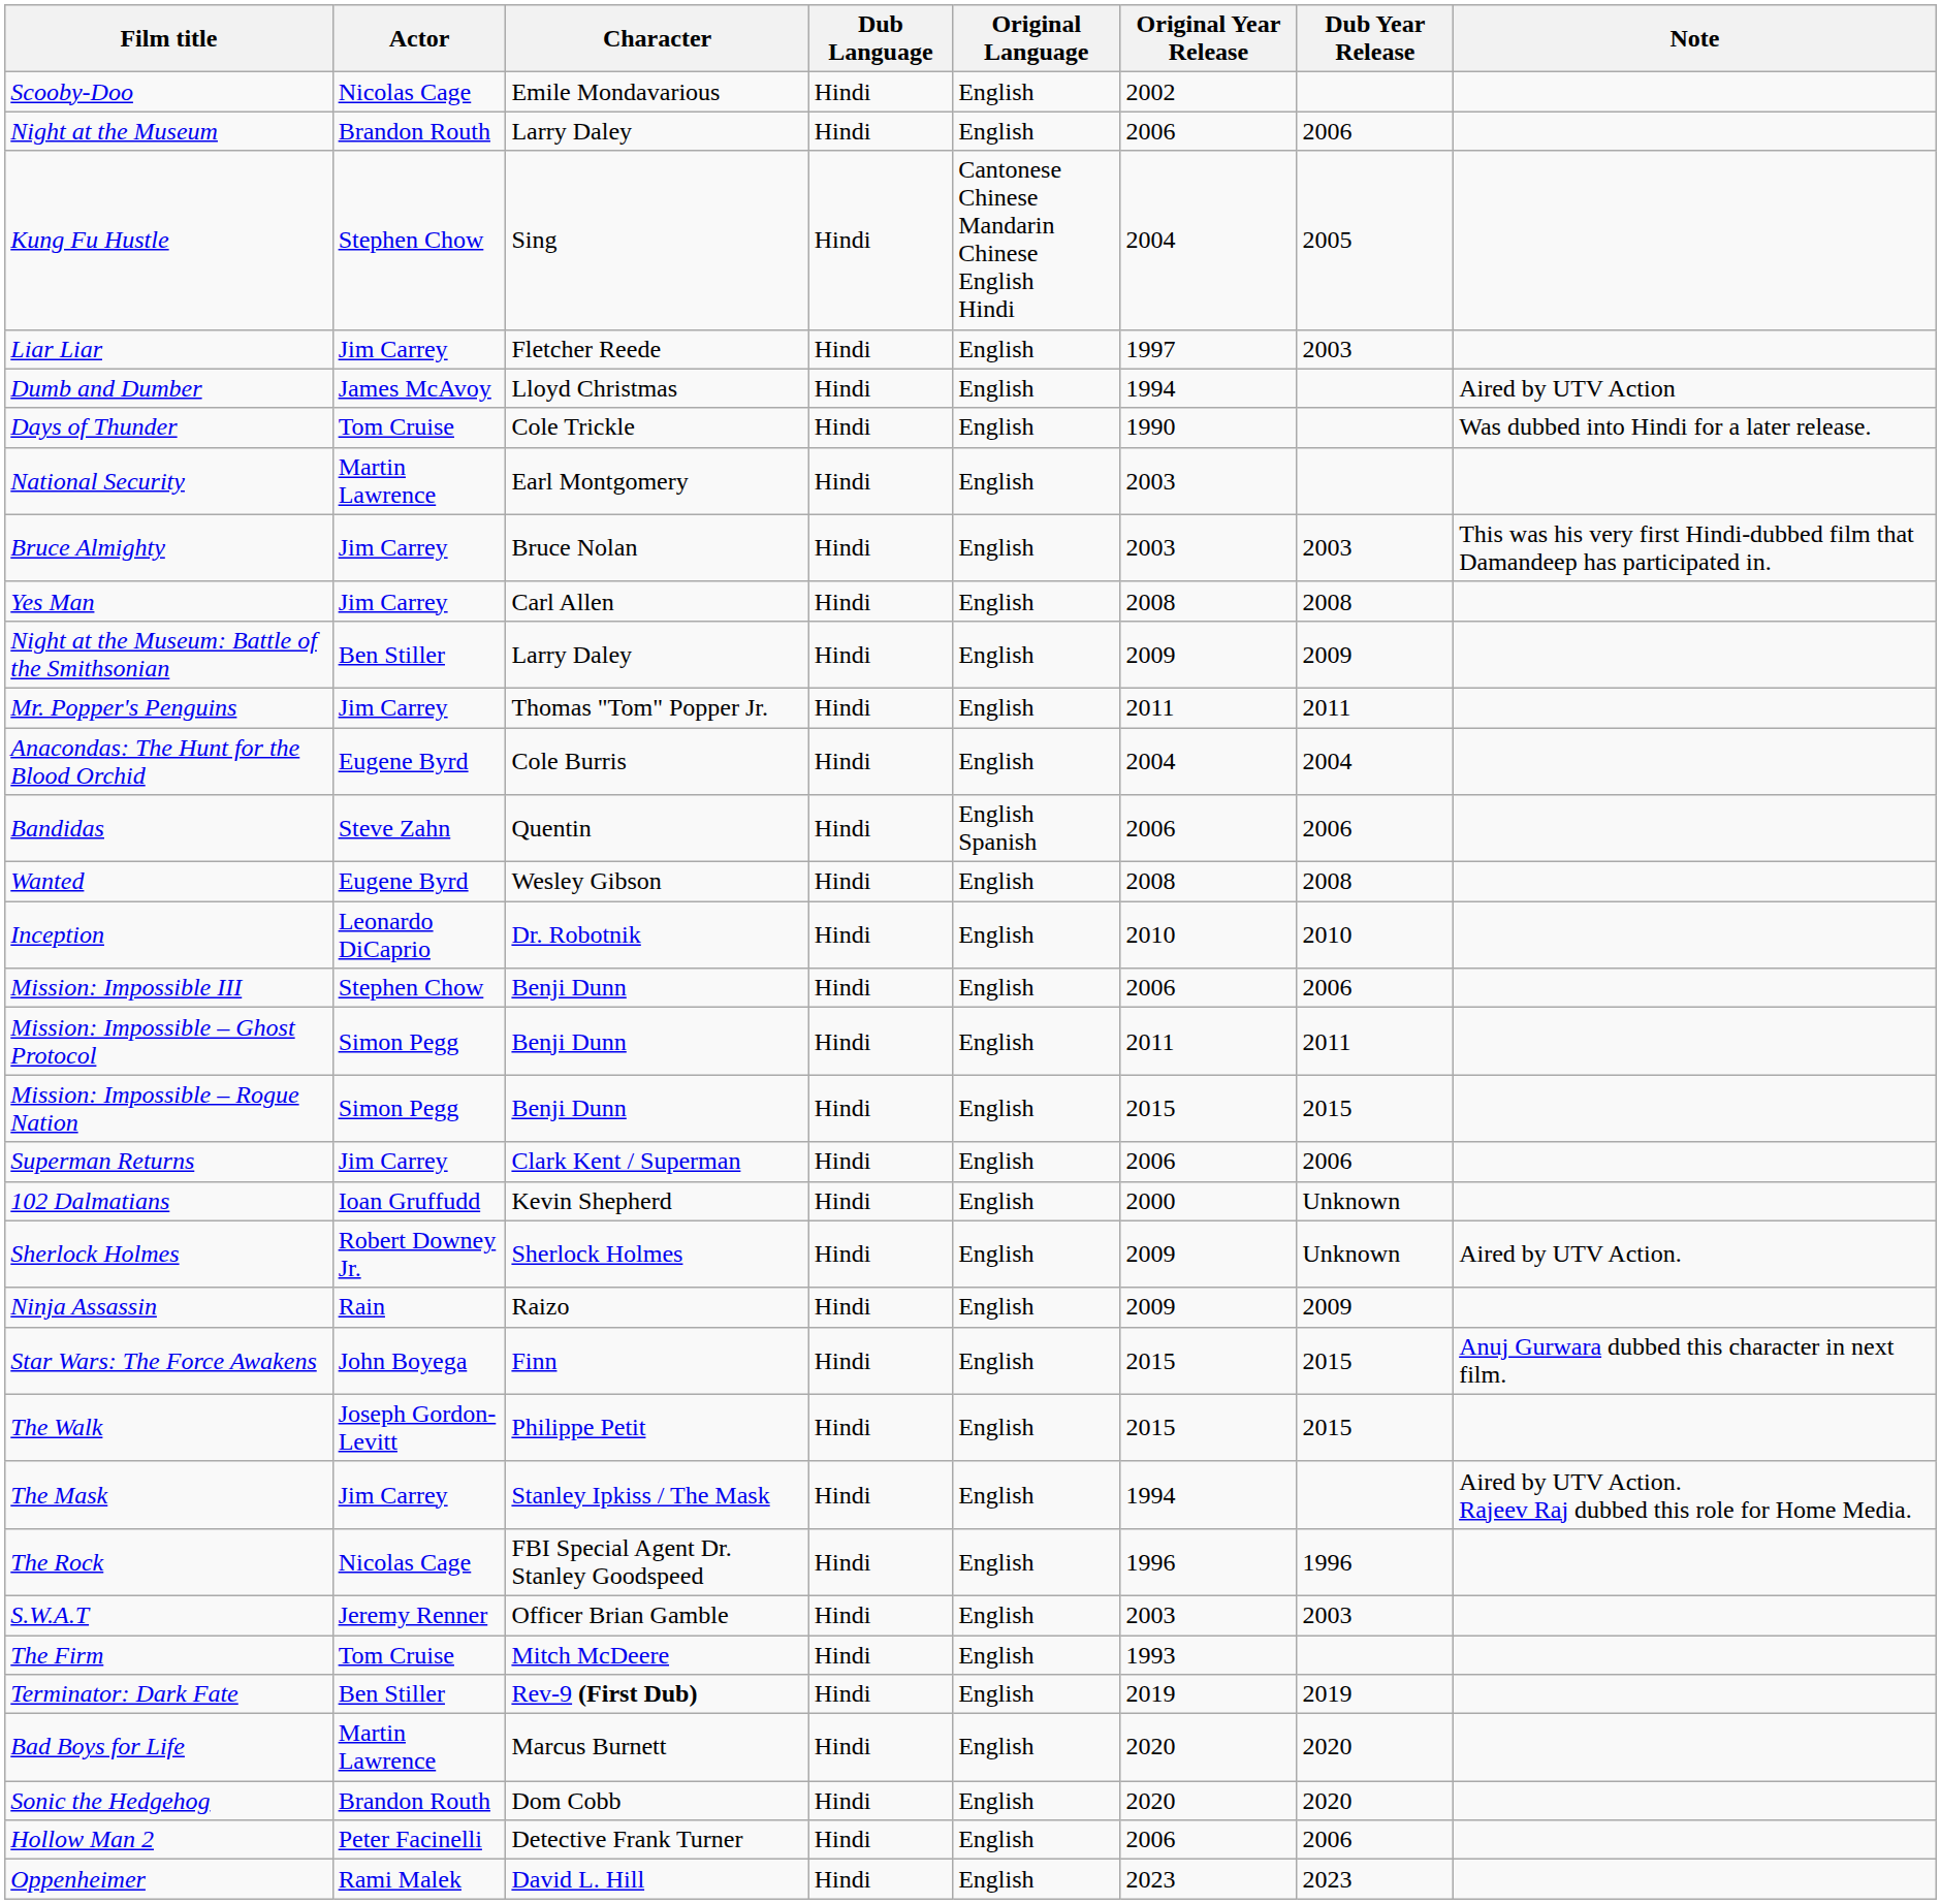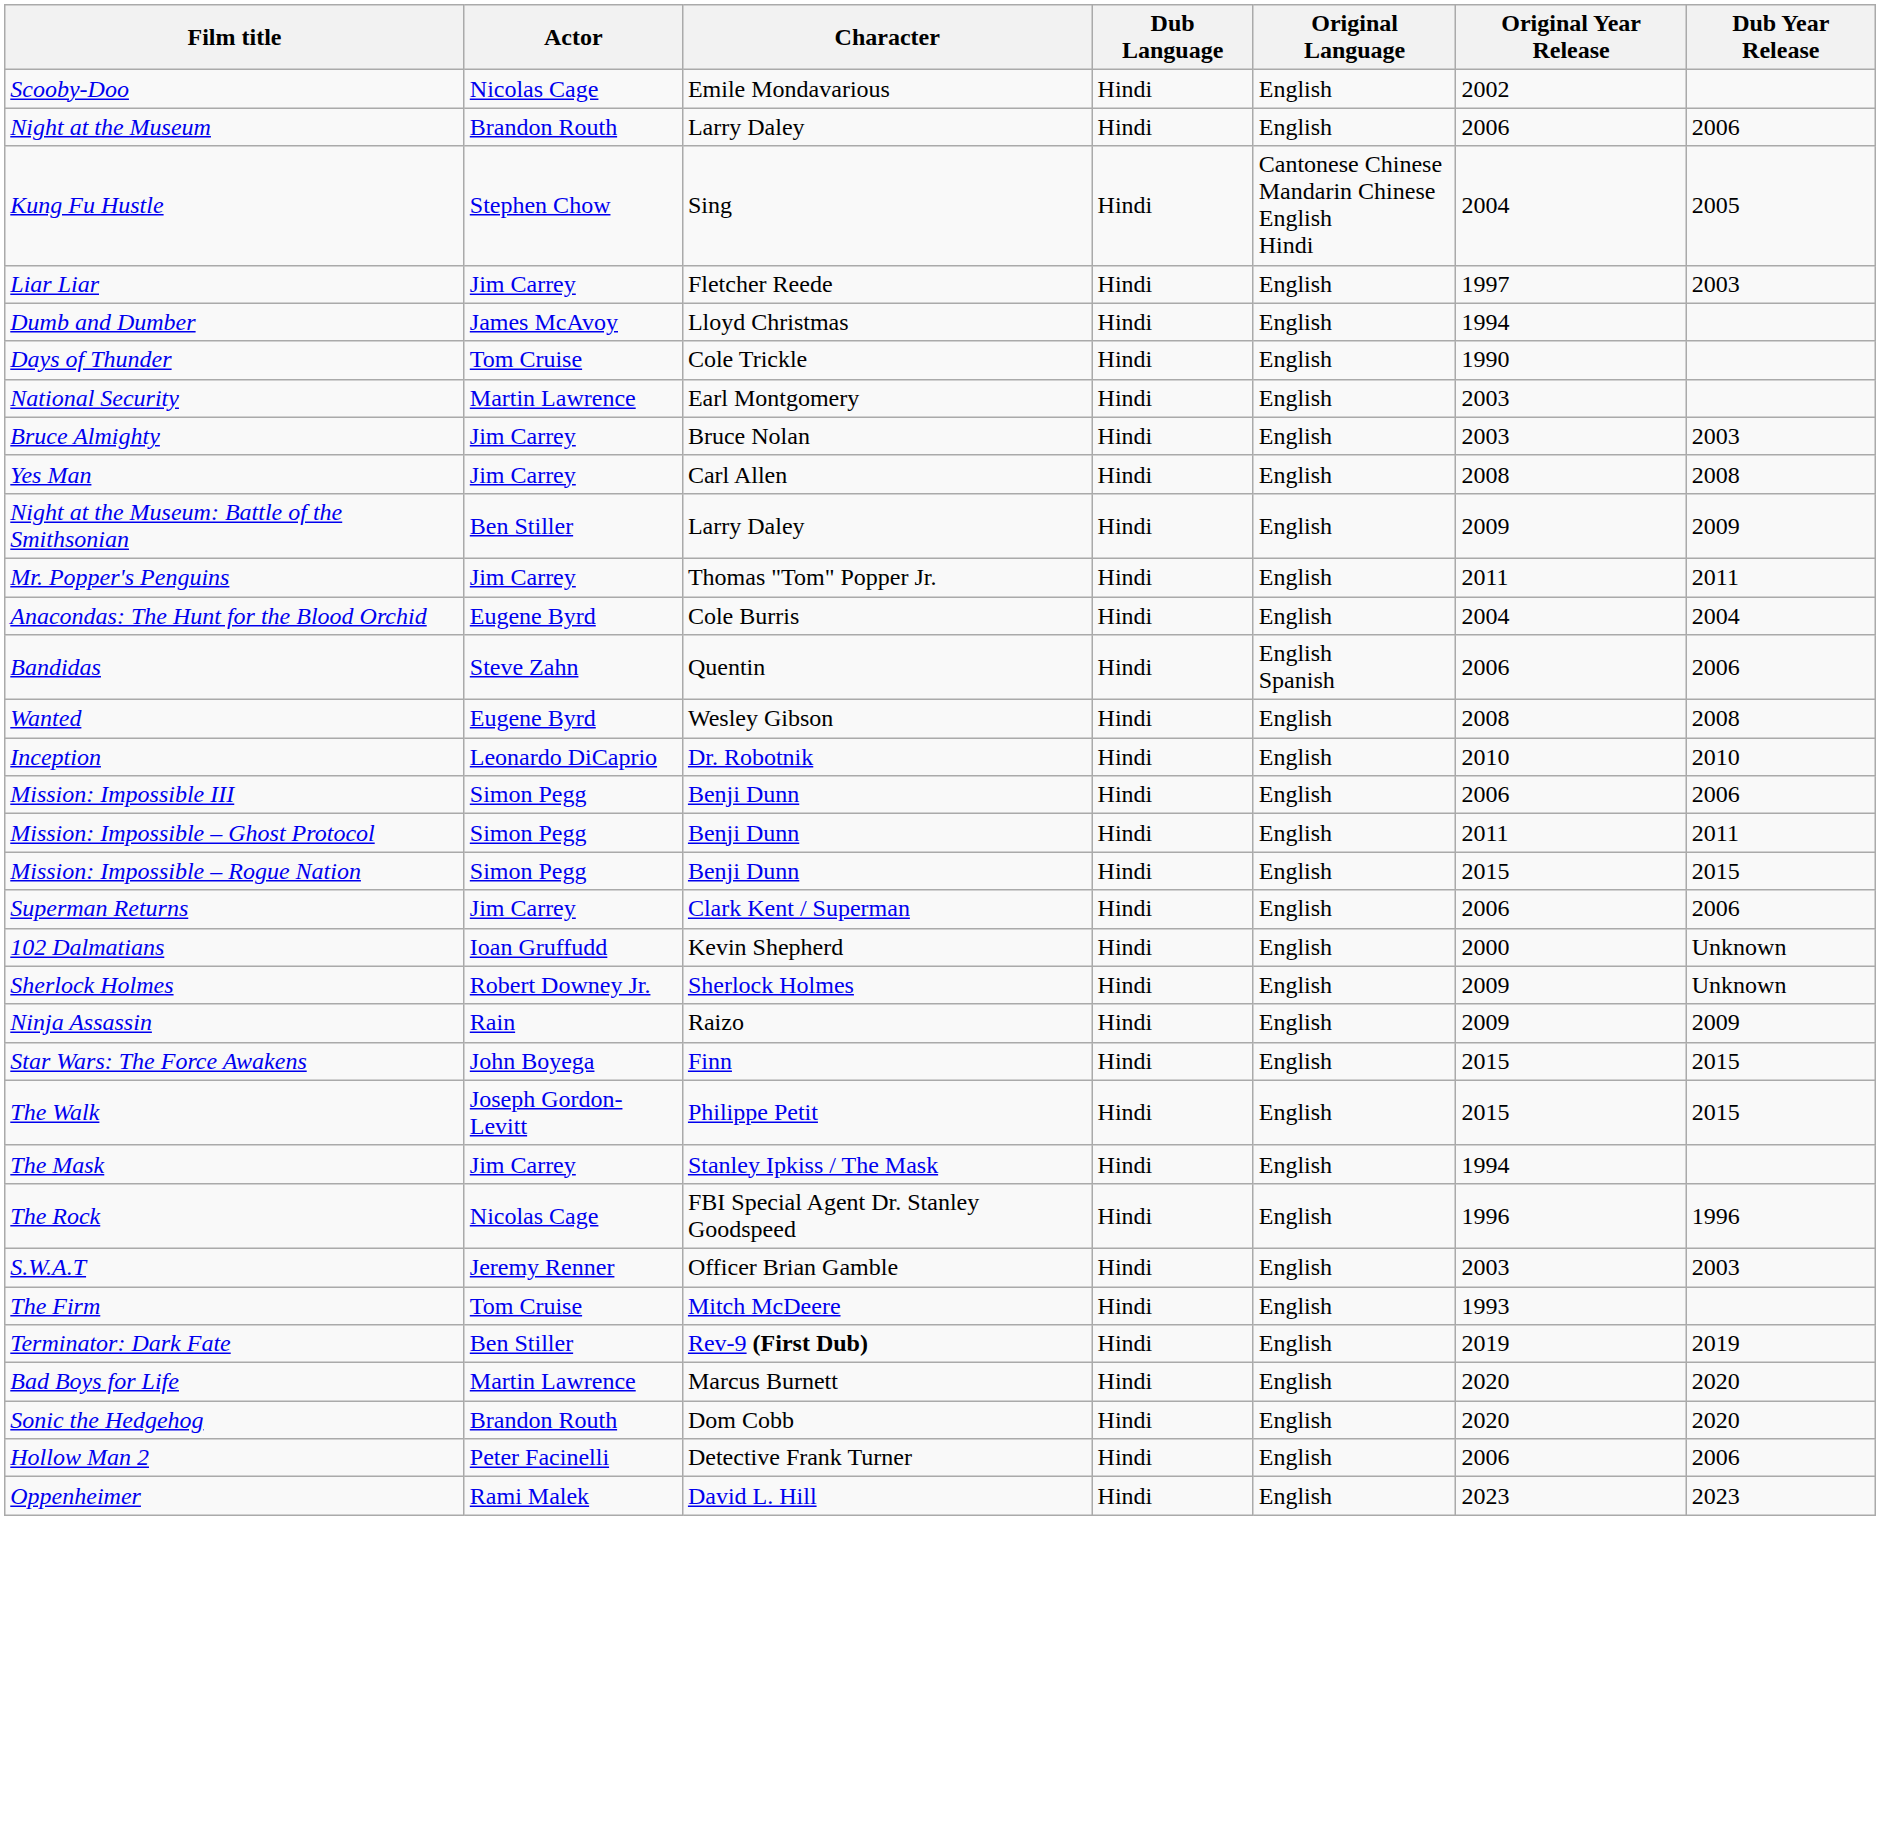- column: Note | Aired by UTV Action | Was dubbed into Hindi for a later release. | This was his very first Hindi-dubbed film that Damandeep has participated in. | Aired by UTV Action. | Anuj Gurwara dubbed this character in next film. | Aired by UTV Action. Rajeev Raj dubbed this role for Home Media.
Mission: Impossible III | Actor: Stephen Chow -> Simon Pegg
